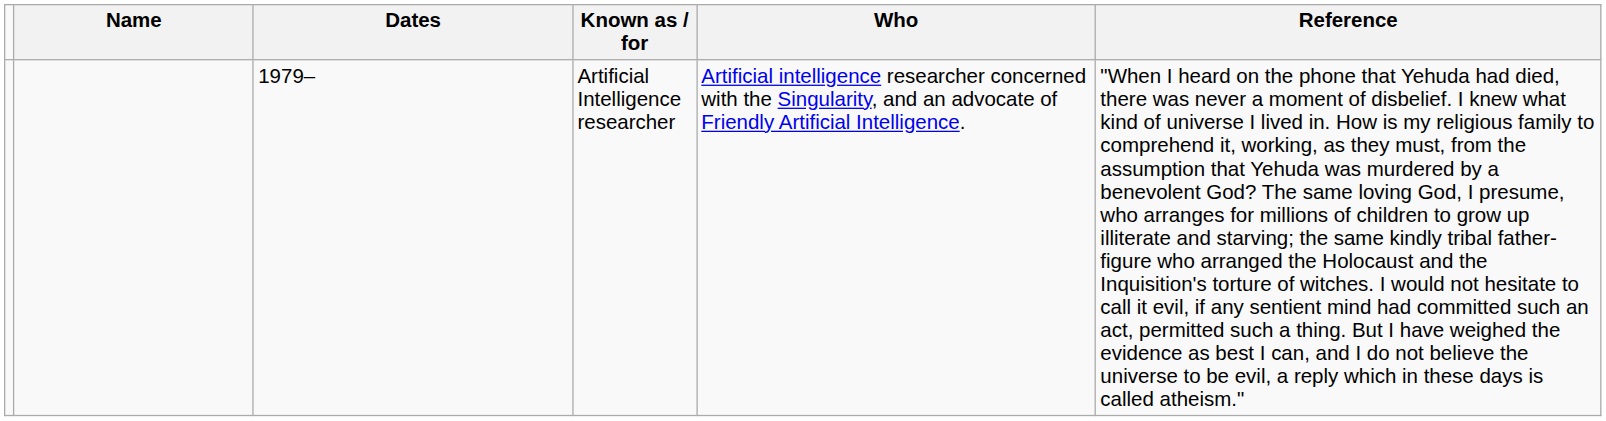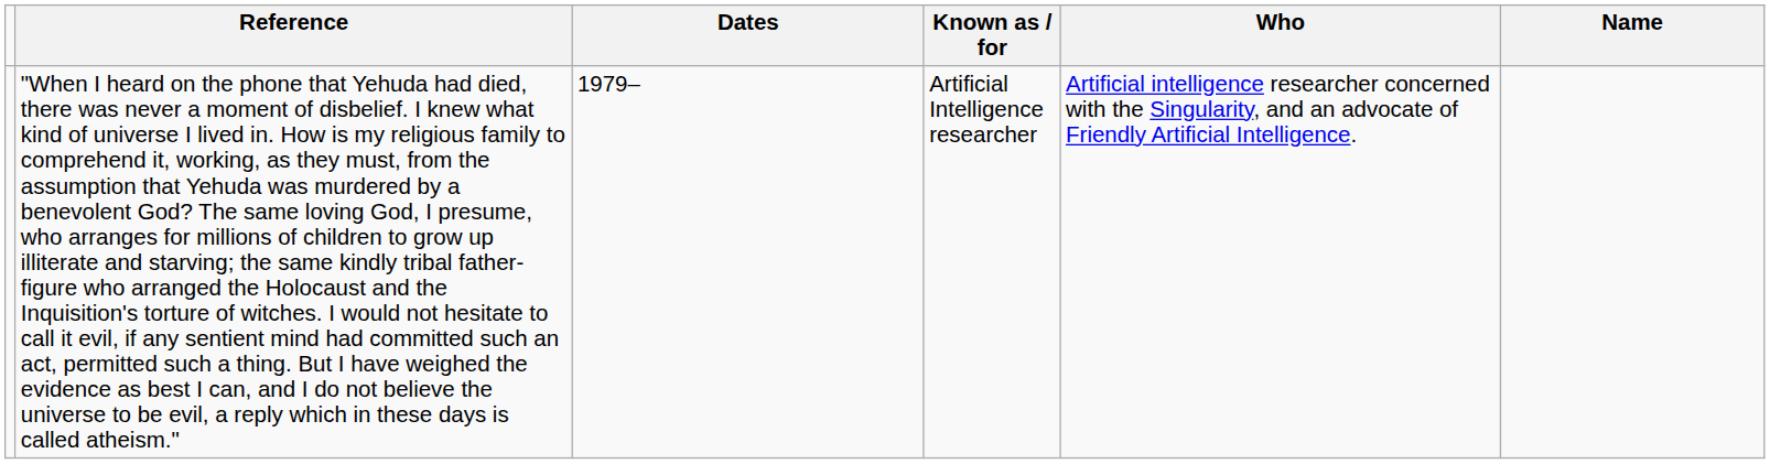columns swapped: Name <-> Reference
